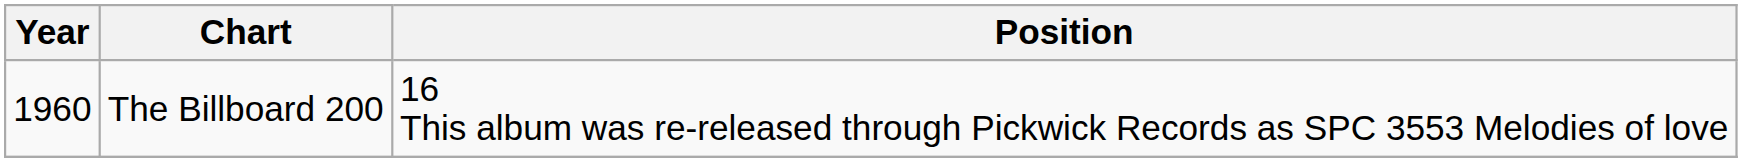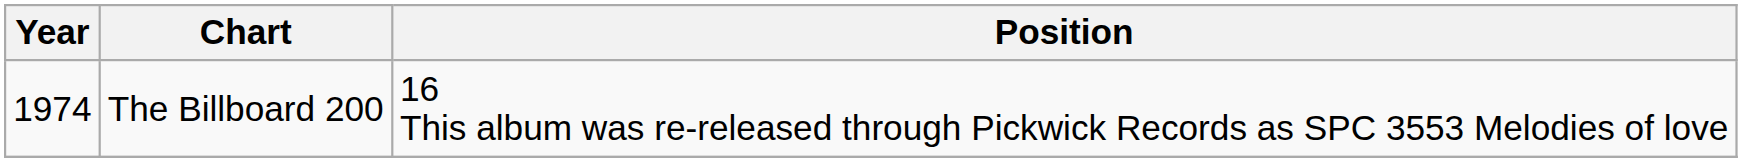The Billboard 200 | Year: 1960 -> 1974
